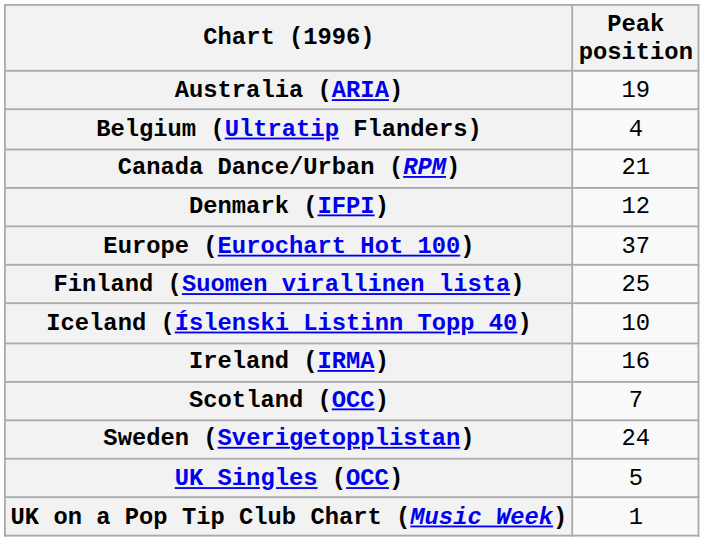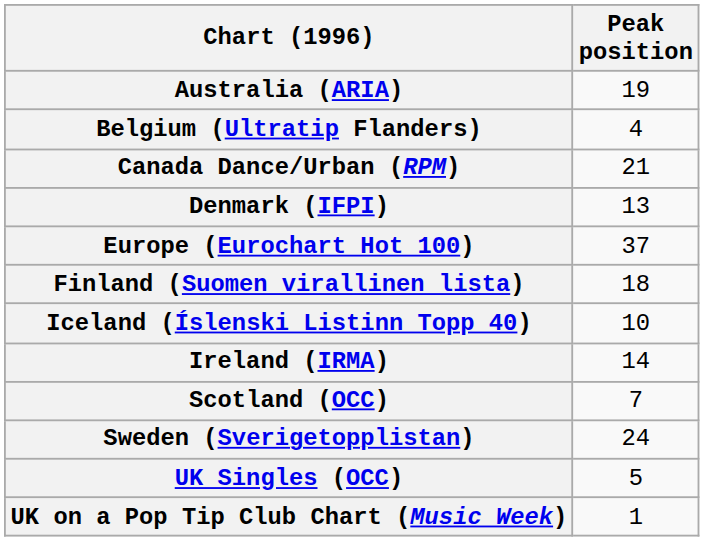Denmark (IFPI) | Peak position: 12 -> 13
Finland (Suomen virallinen lista) | Peak position: 25 -> 18
Ireland (IRMA) | Peak position: 16 -> 14
